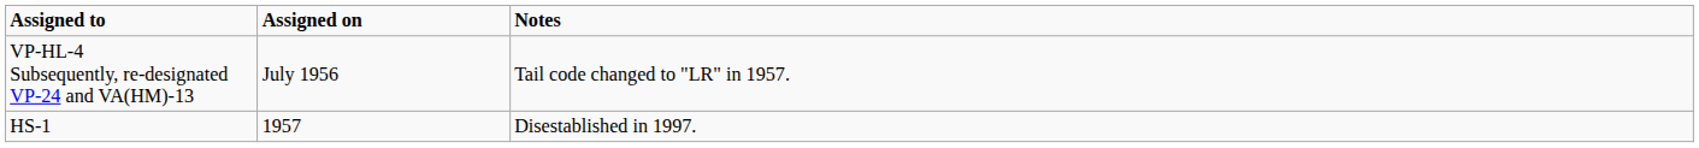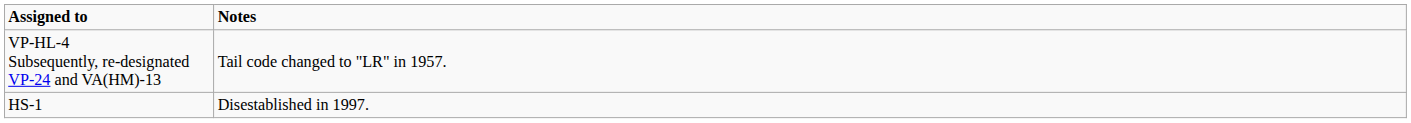- column: Assigned on | July 1956 | 1957
